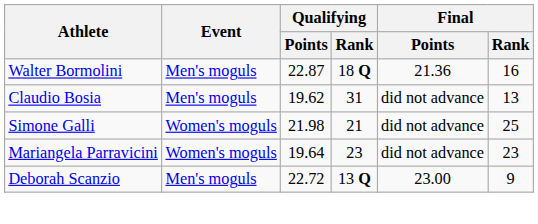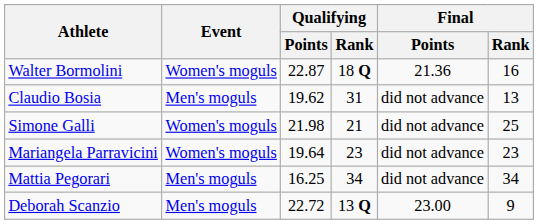Walter Bormolini | Event: Men's moguls -> Women's moguls
+ row: Mattia Pegorari | Men's moguls | 16.25 | 34 | did not advance | 34
